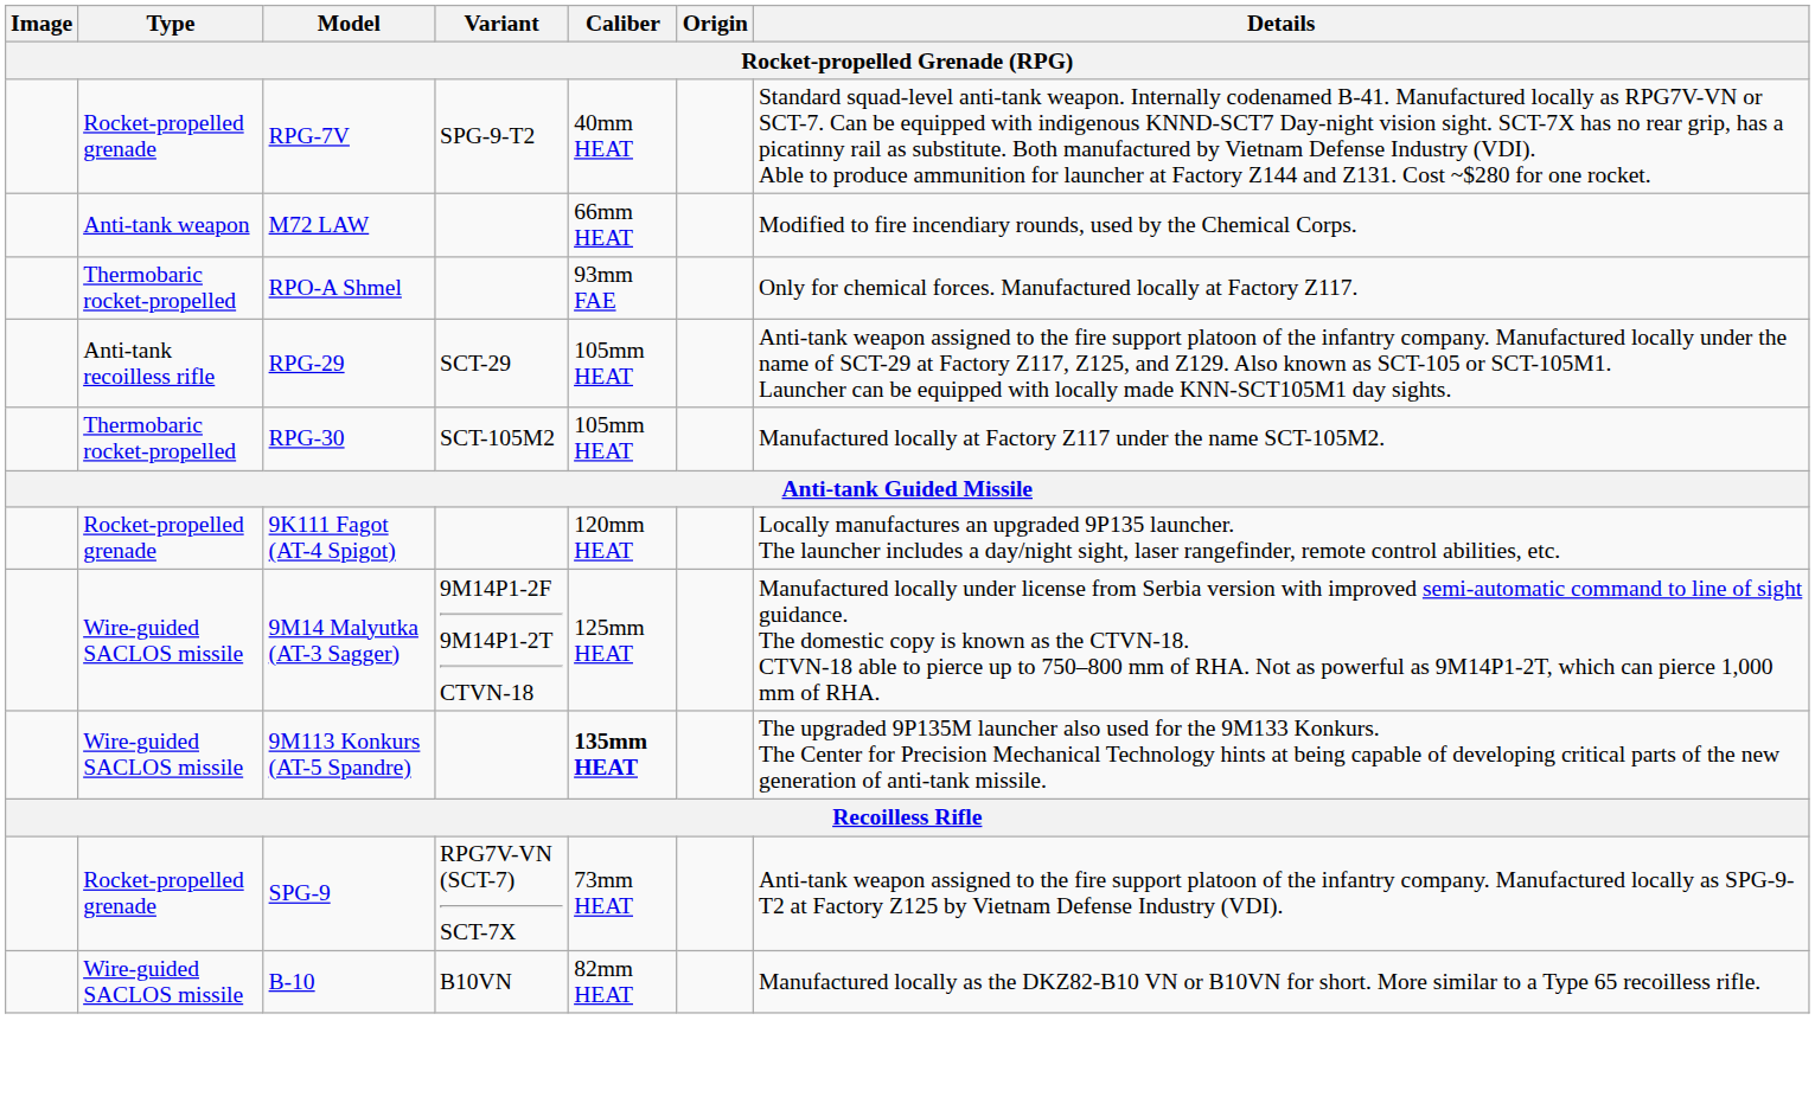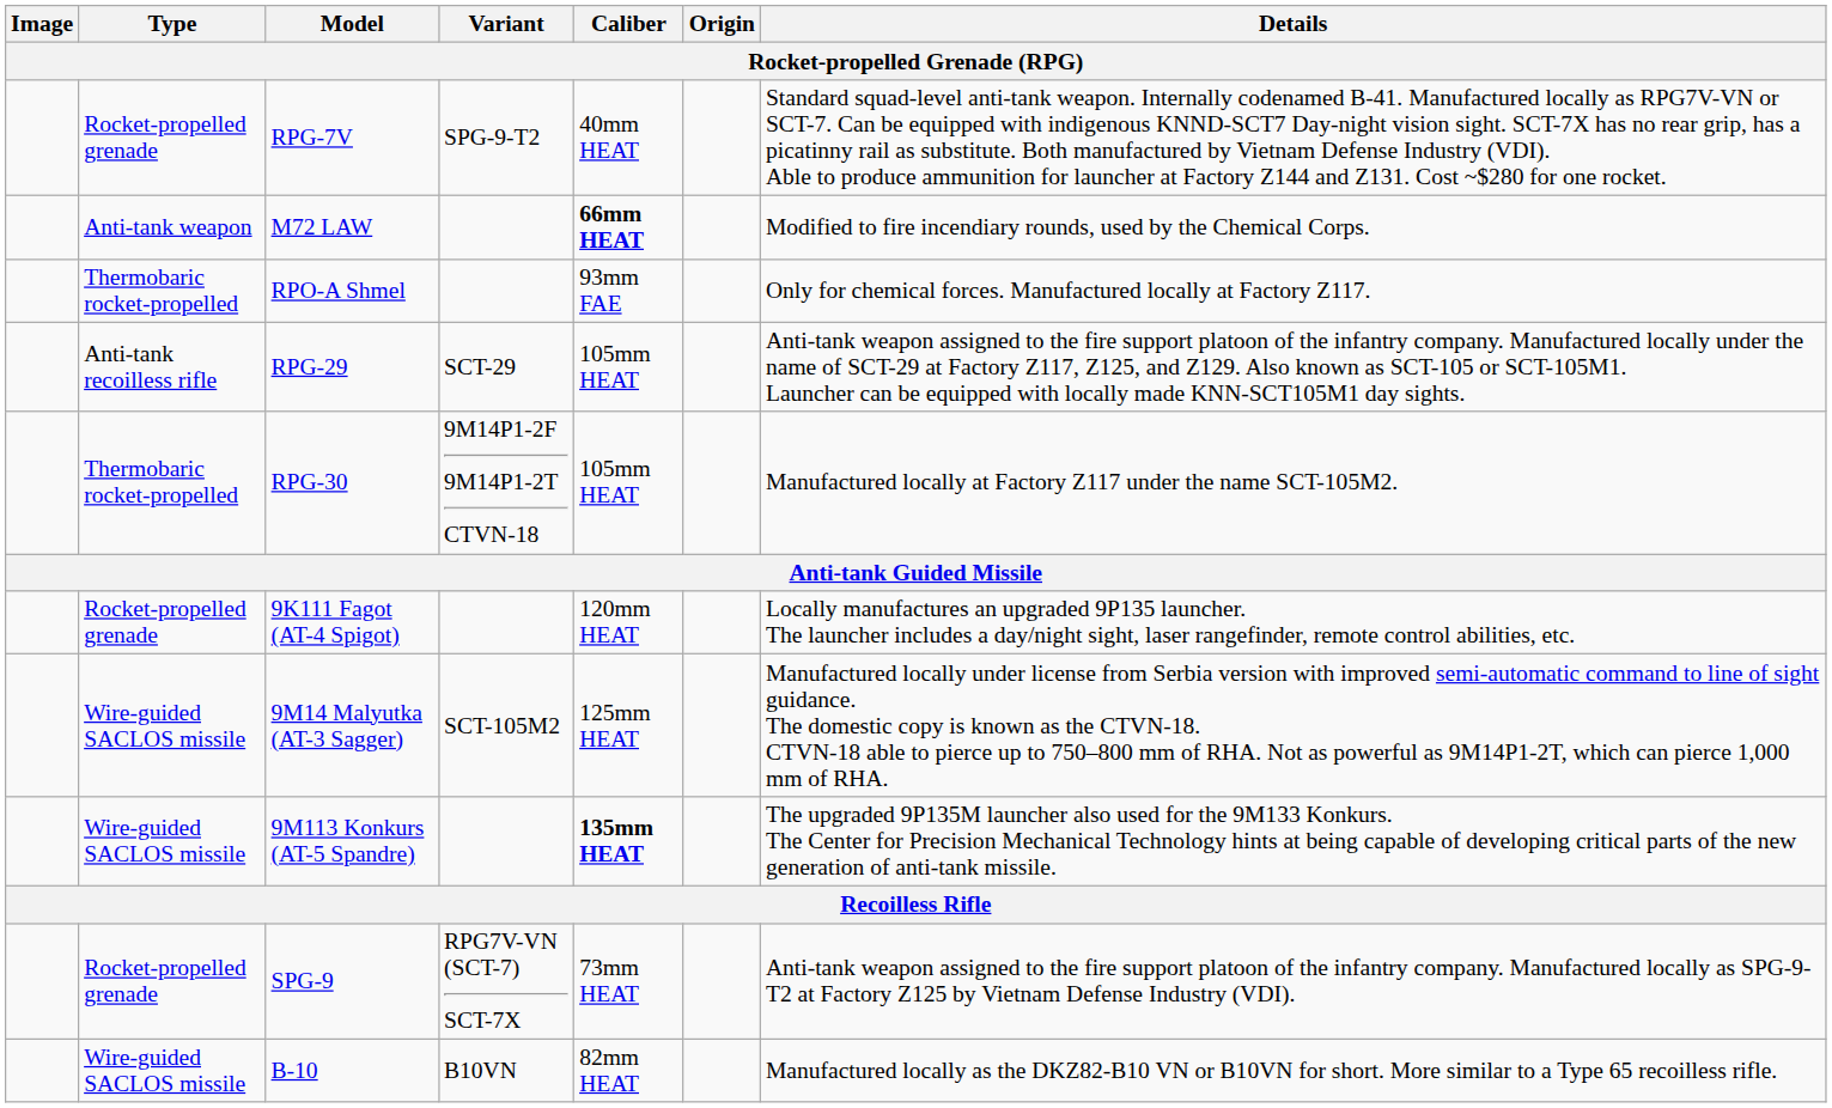M72 LAW | Caliber: normal -> bold
RPG-30 | Variant: SCT-105M2 -> 9M14P1-2F 9M14P1-2T CTVN-18
9M14 Malyutka (AT-3 Sagger) | Variant: 9M14P1-2F 9M14P1-2T CTVN-18 -> SCT-105M2
